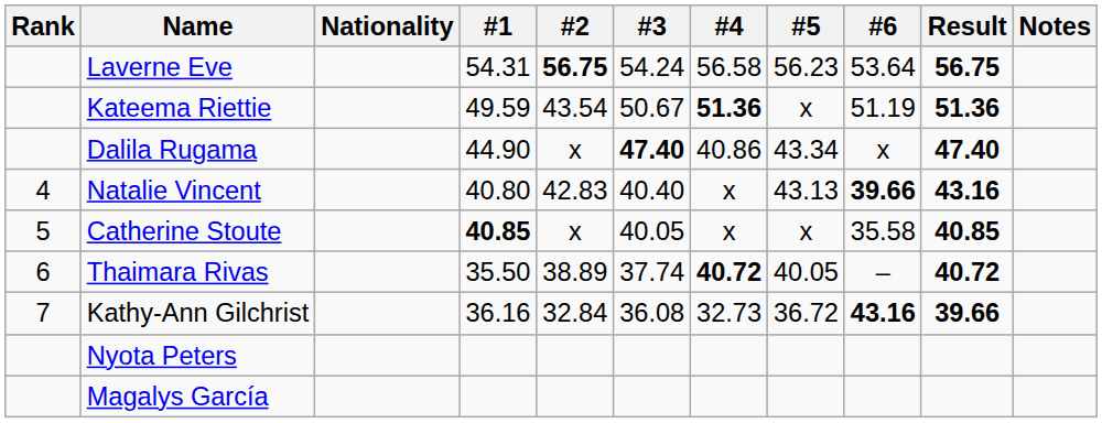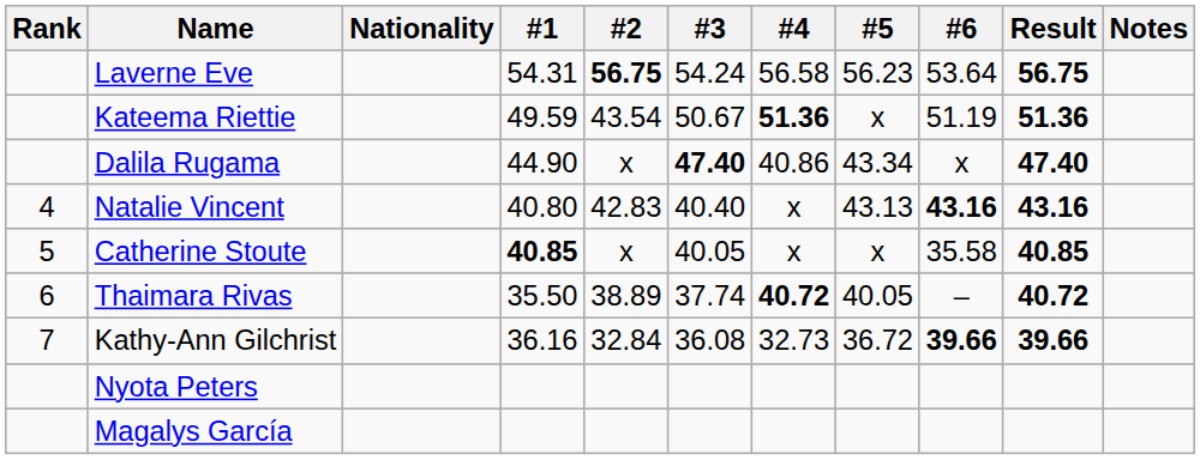Natalie Vincent | #6: 39.66 -> 43.16
Kathy-Ann Gilchrist | #6: 43.16 -> 39.66
